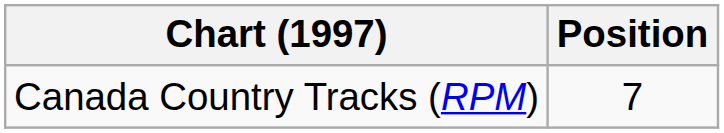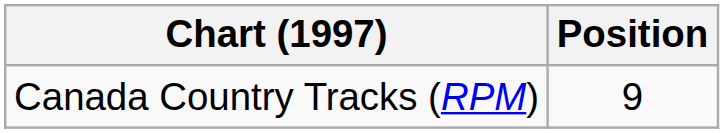Canada Country Tracks (RPM) | Position: 7 -> 9
